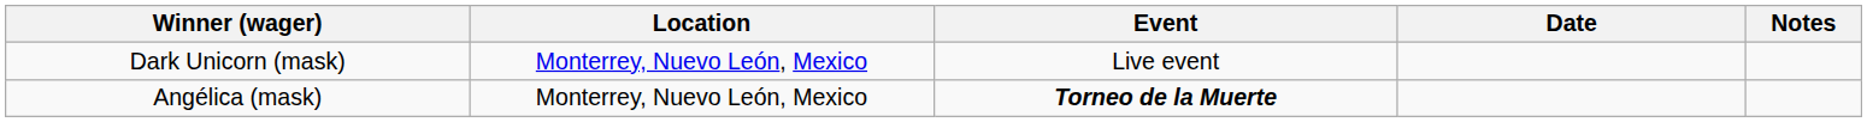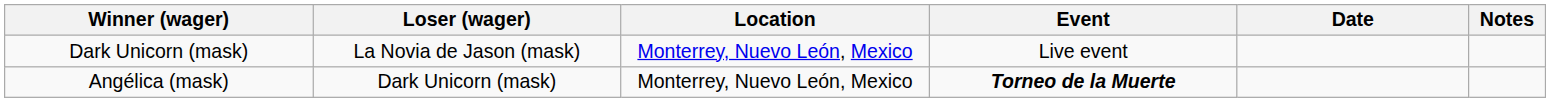+ column: Loser (wager) | La Novia de Jason (mask) | Dark Unicorn (mask)
